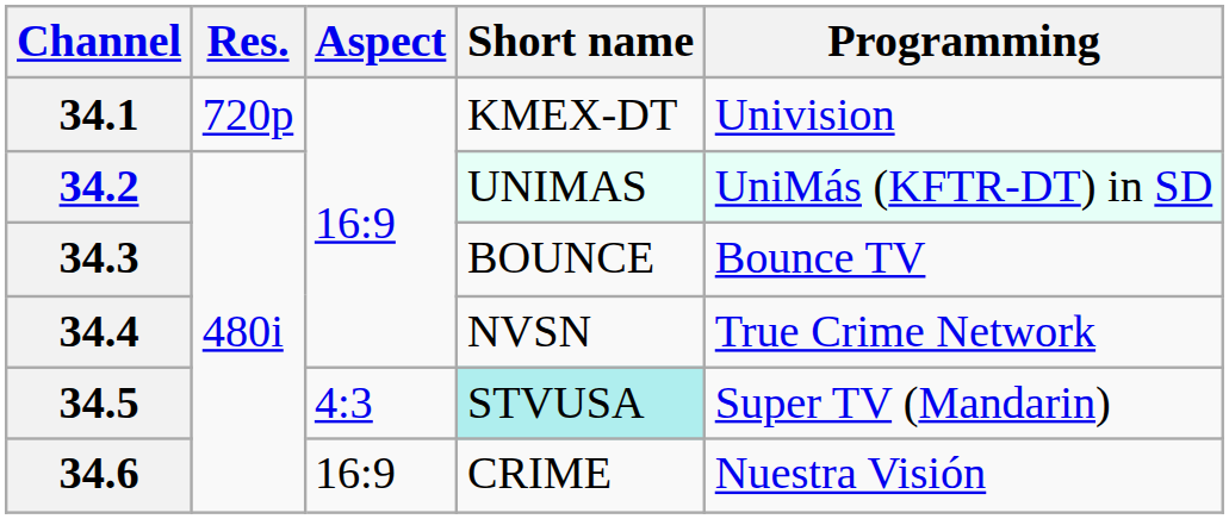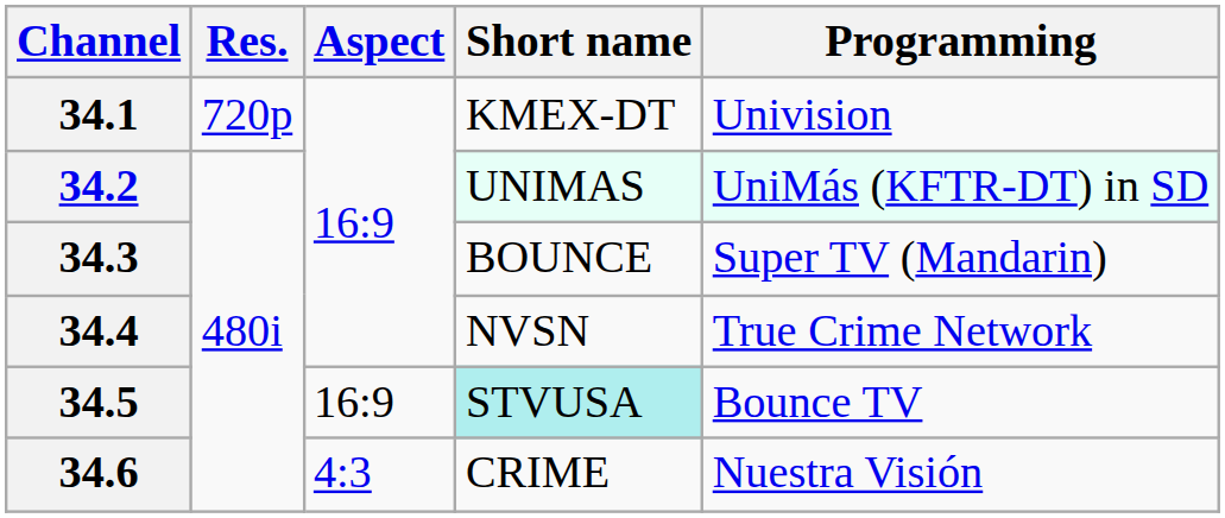34.3 | Programming: Bounce TV -> Super TV (Mandarin)
34.5 | Aspect: 4:3 -> 16:9
34.5 | Programming: Super TV (Mandarin) -> Bounce TV
34.6 | Aspect: 16:9 -> 4:3
